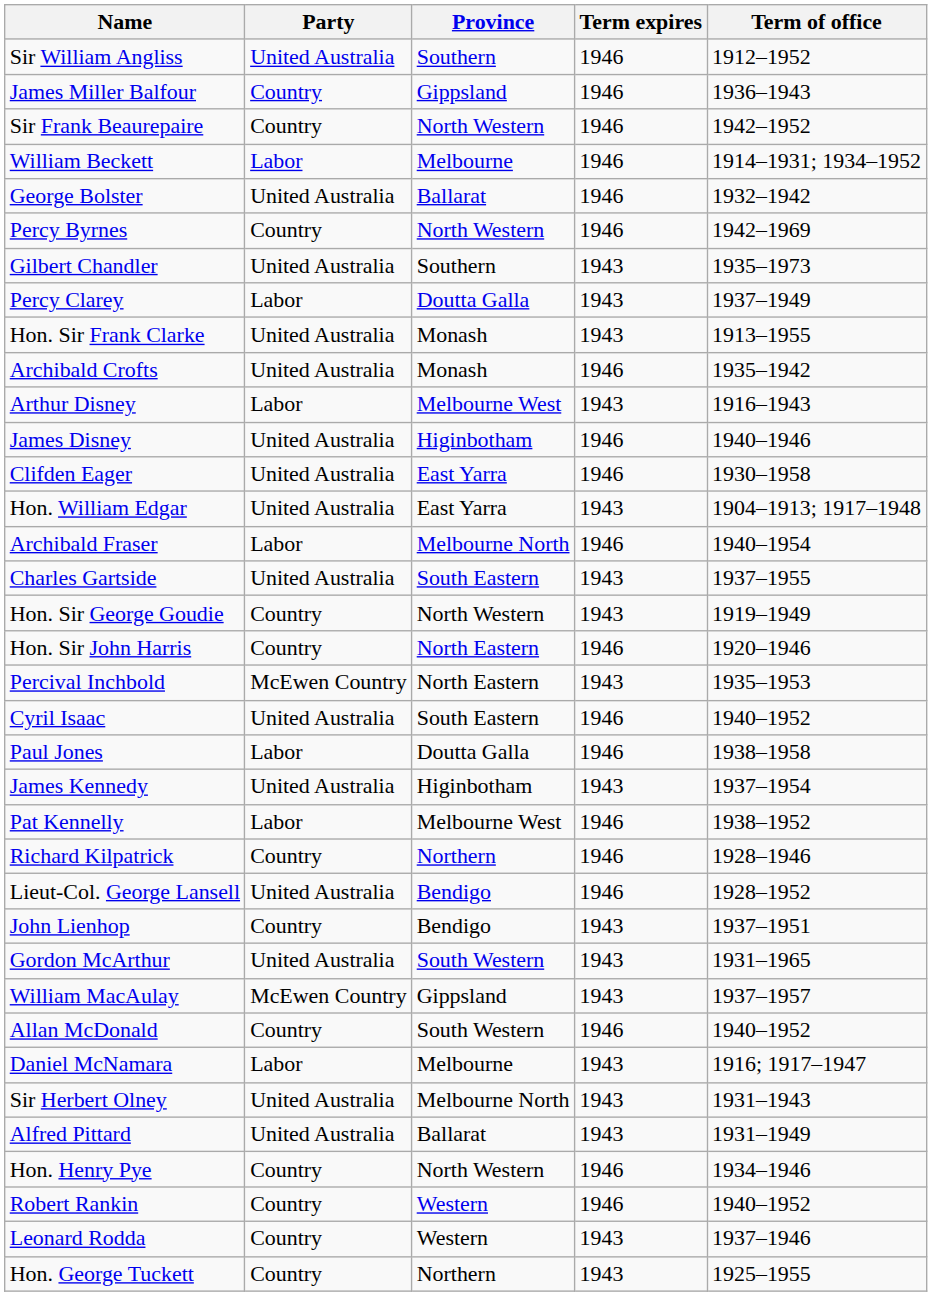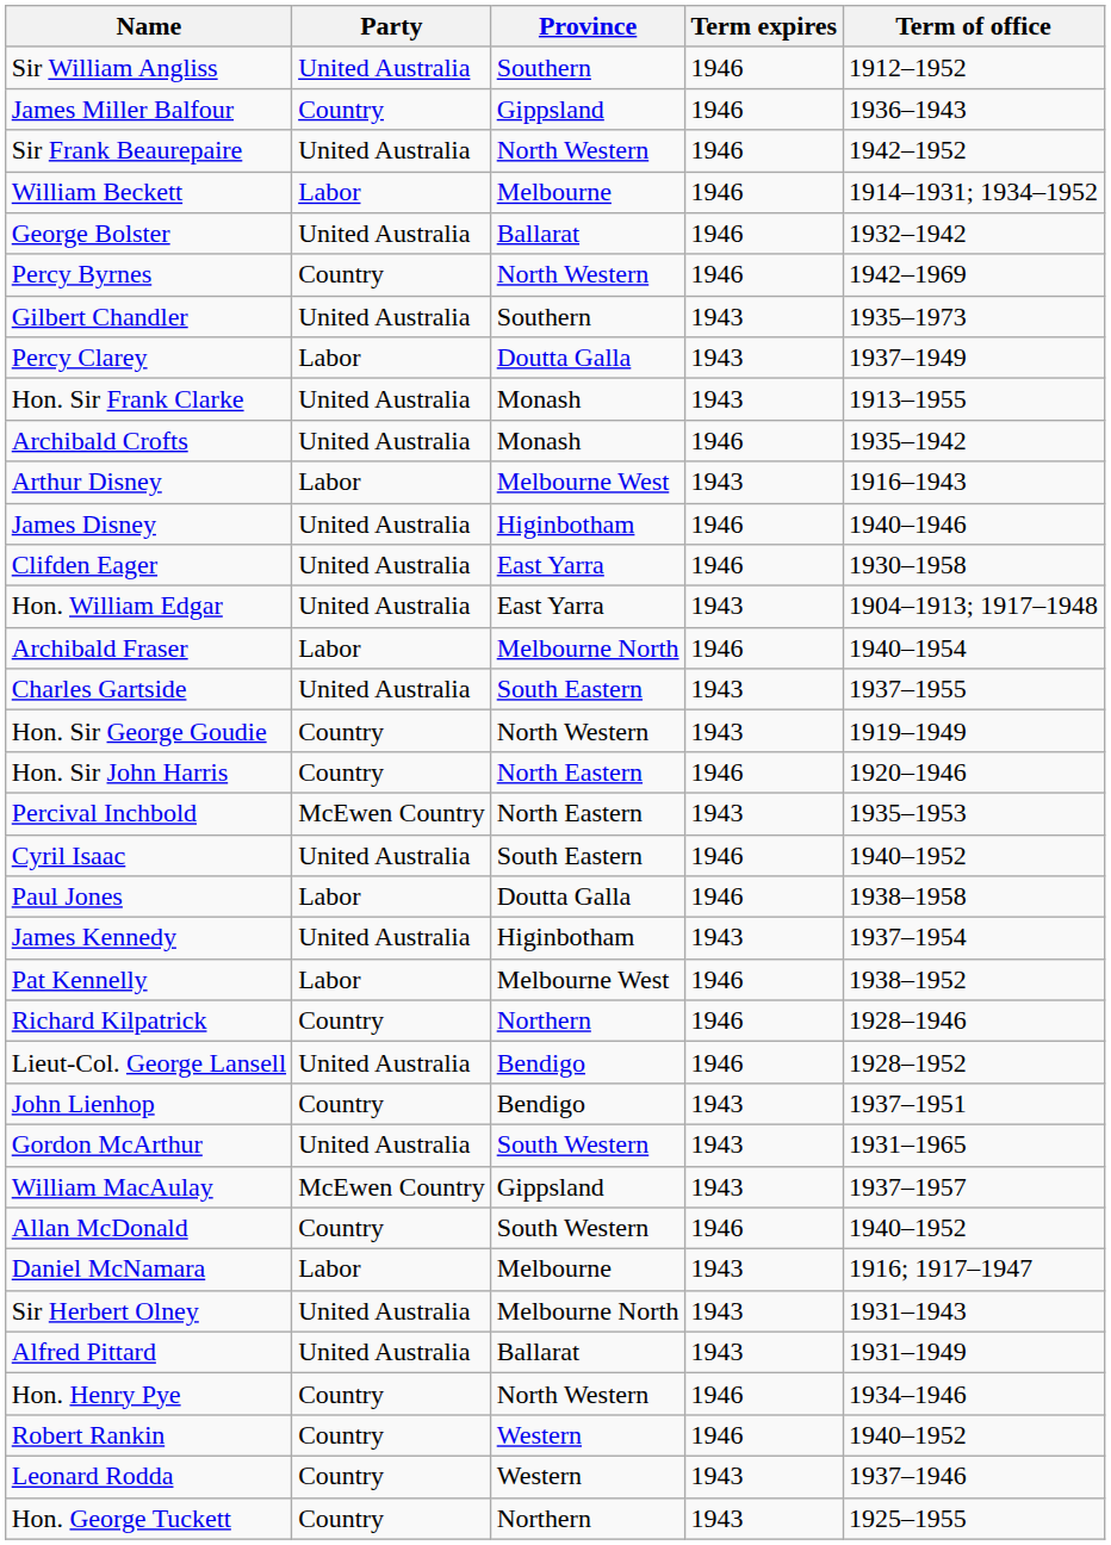Sir Frank Beaurepaire | Party: Country -> United Australia
